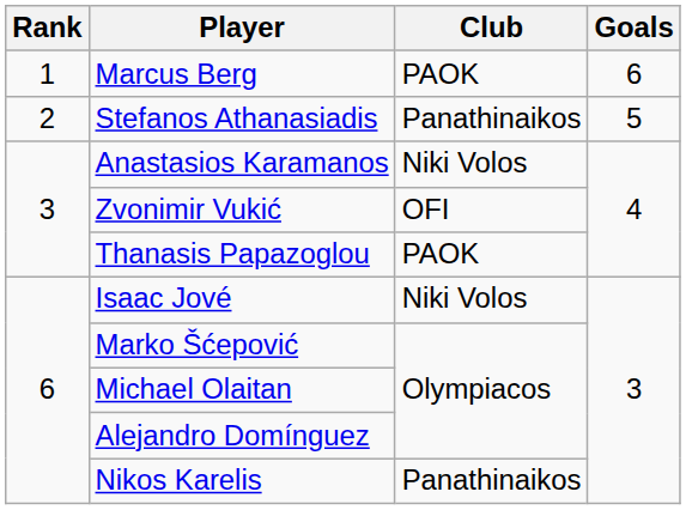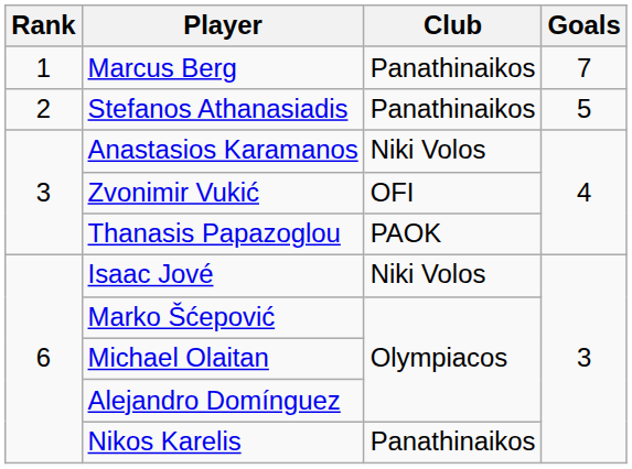Marcus Berg | Club: PAOK -> Panathinaikos
Marcus Berg | Goals: 6 -> 7
